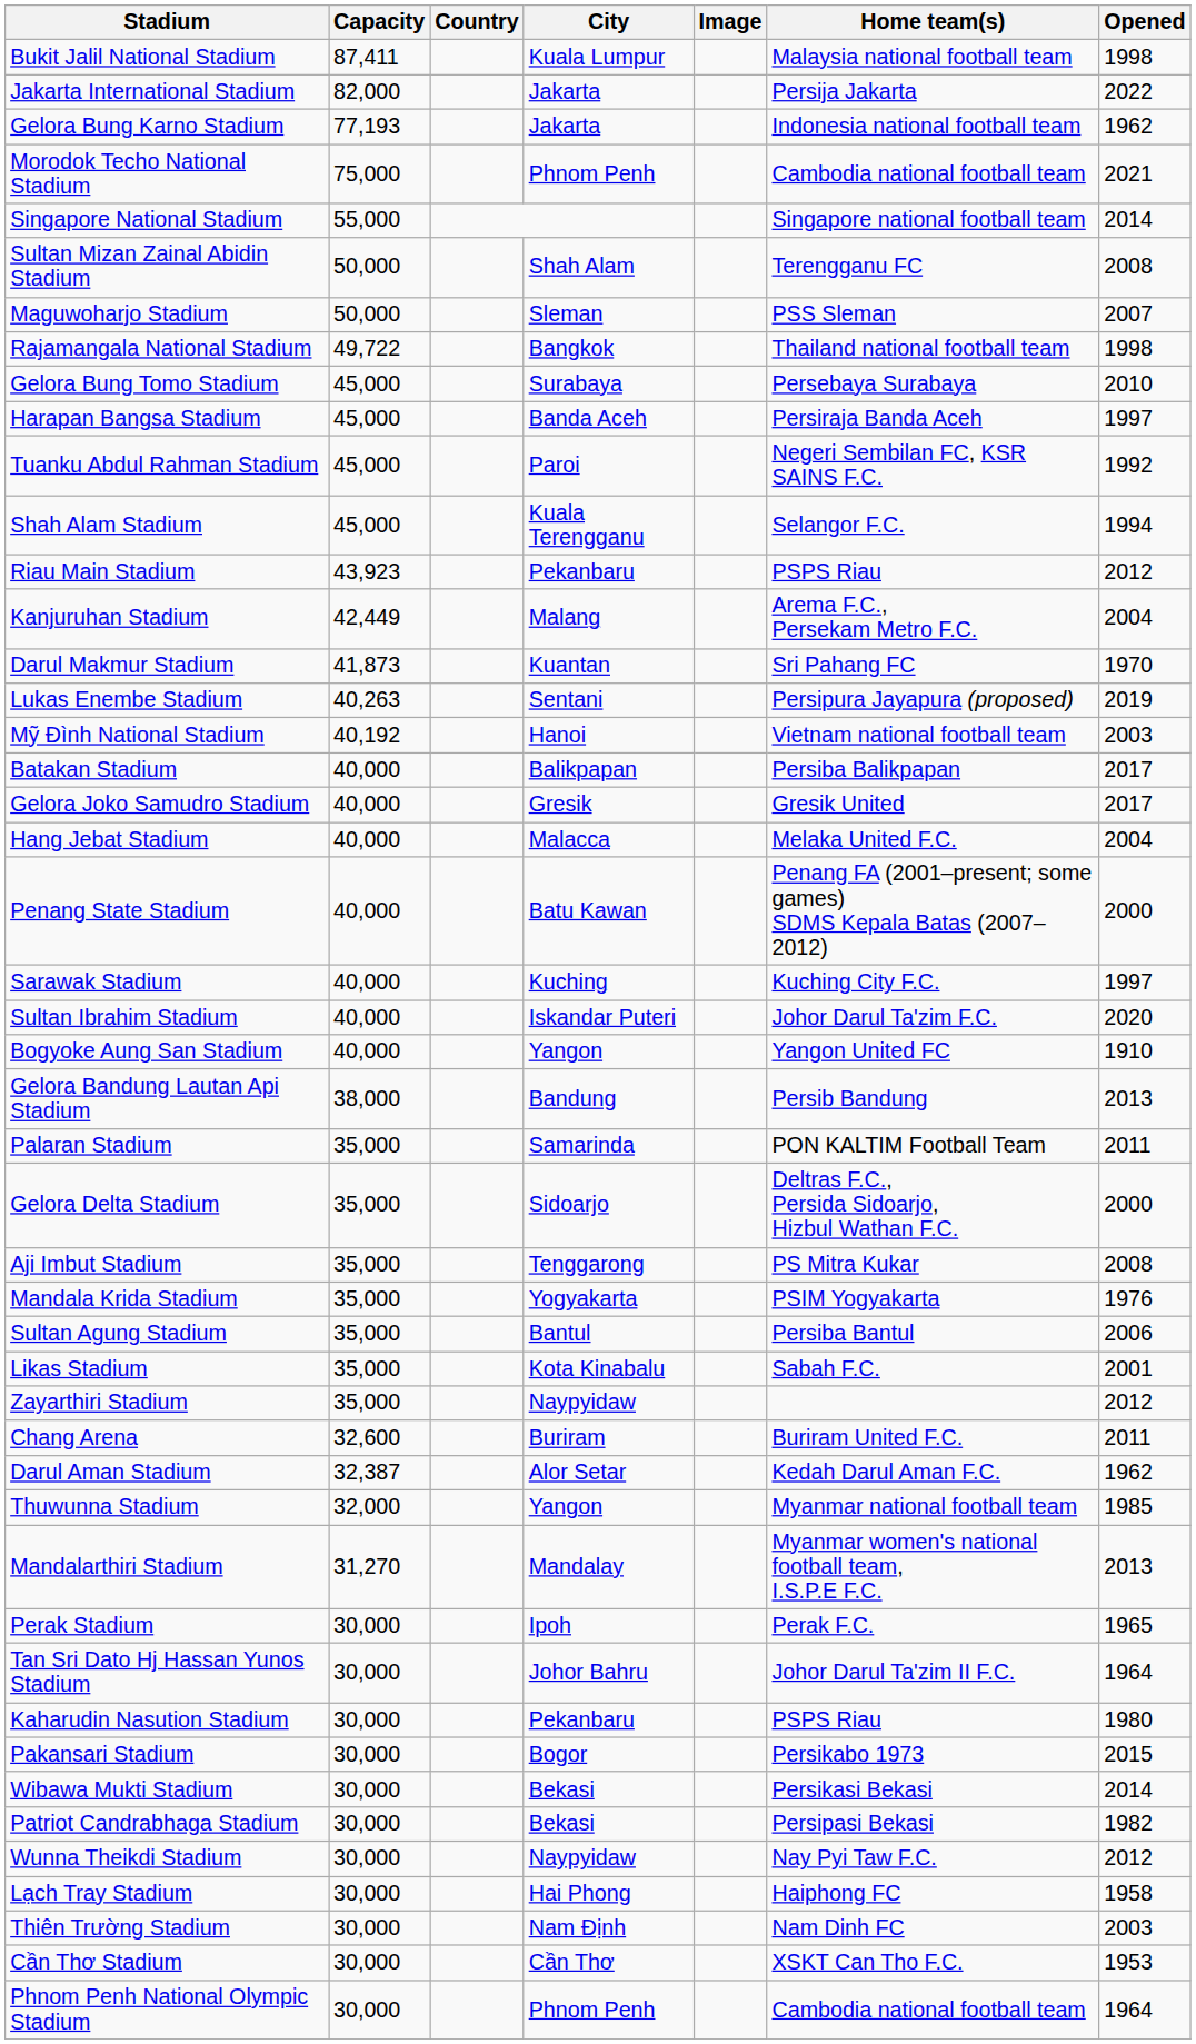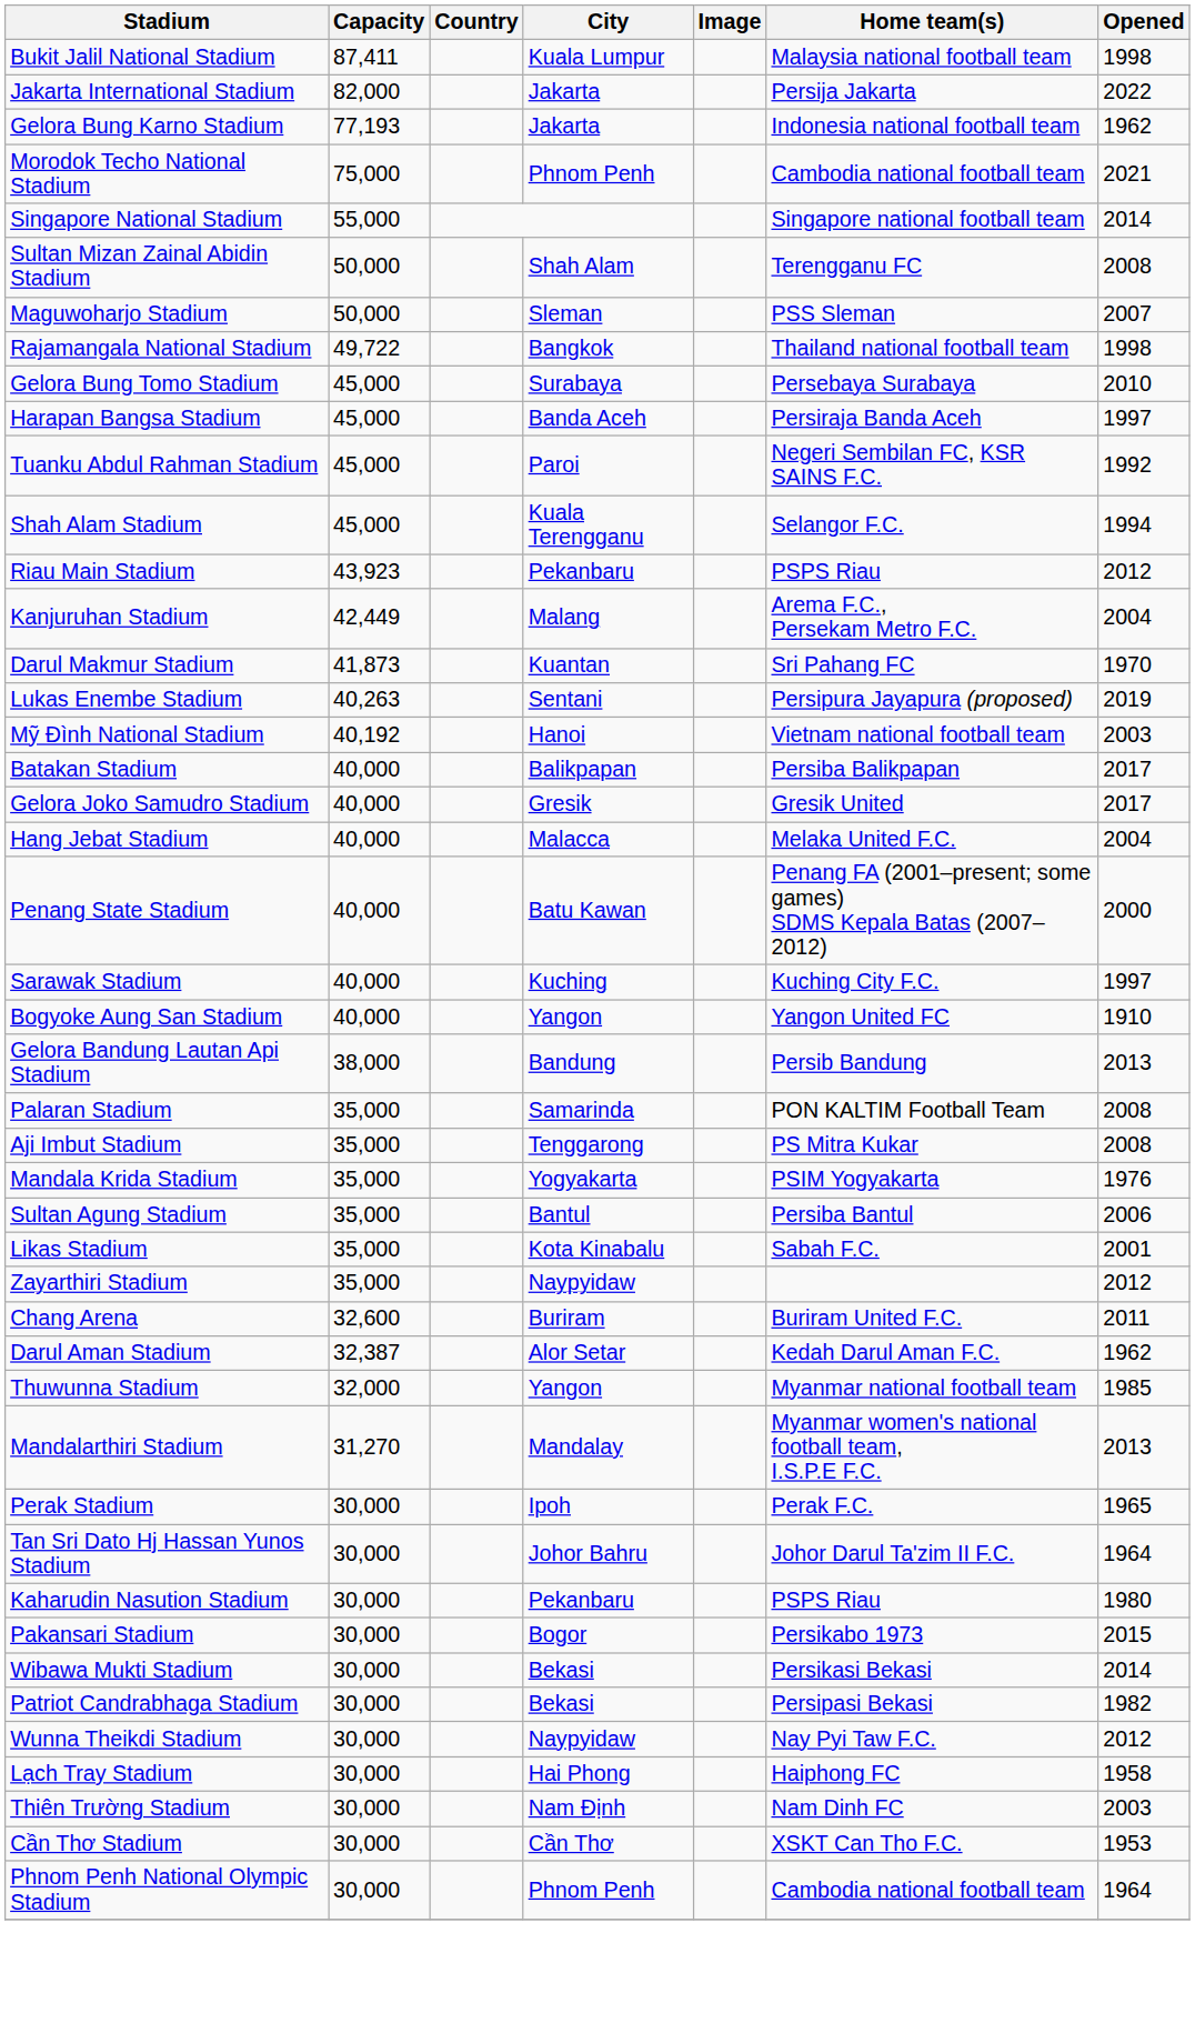- row: Sultan Ibrahim Stadium | 40,000 | Iskandar Puteri | Johor Darul Ta'zim F.C. | 2020
Palaran Stadium | Opened: 2011 -> 2008
- row: Gelora Delta Stadium | 35,000 | Sidoarjo | Deltras F.C., Persida Sidoarjo, Hizbul Wathan F.C. | 2000
